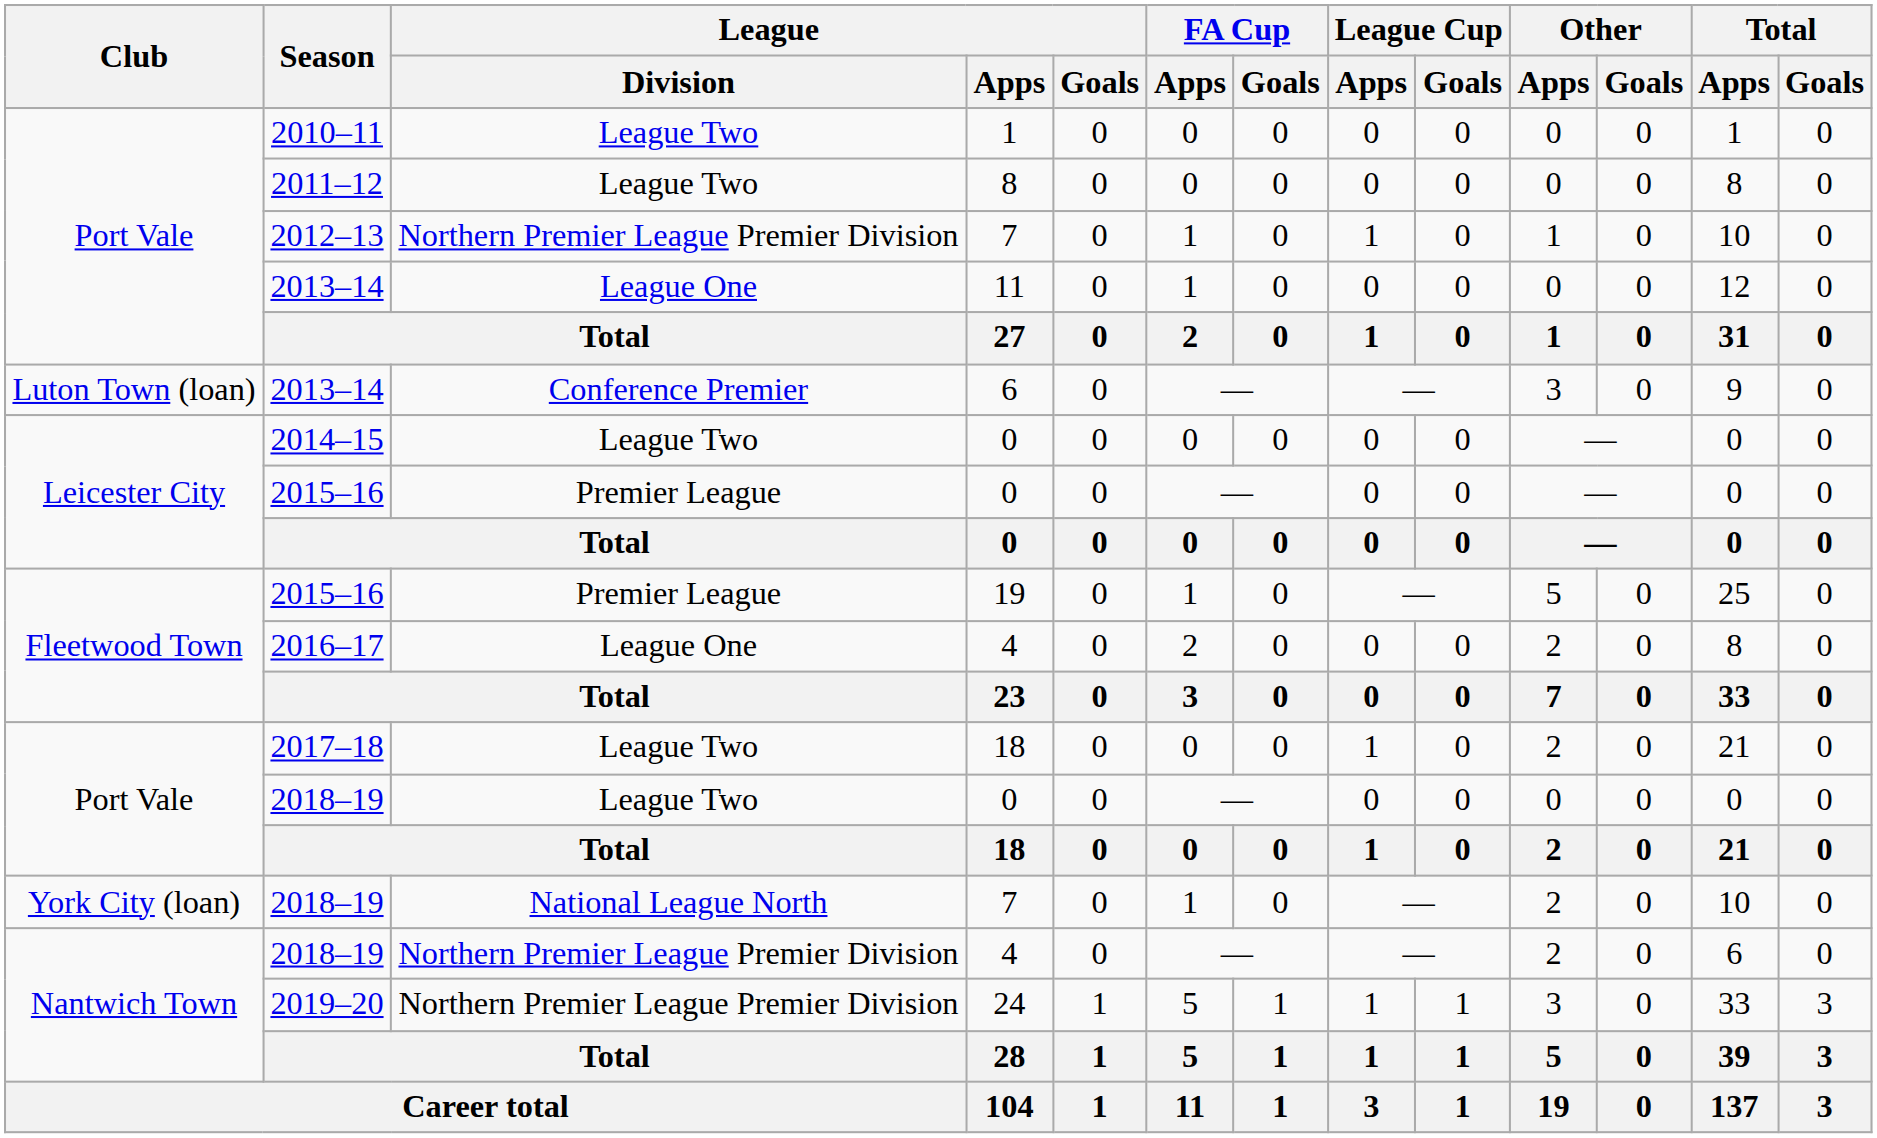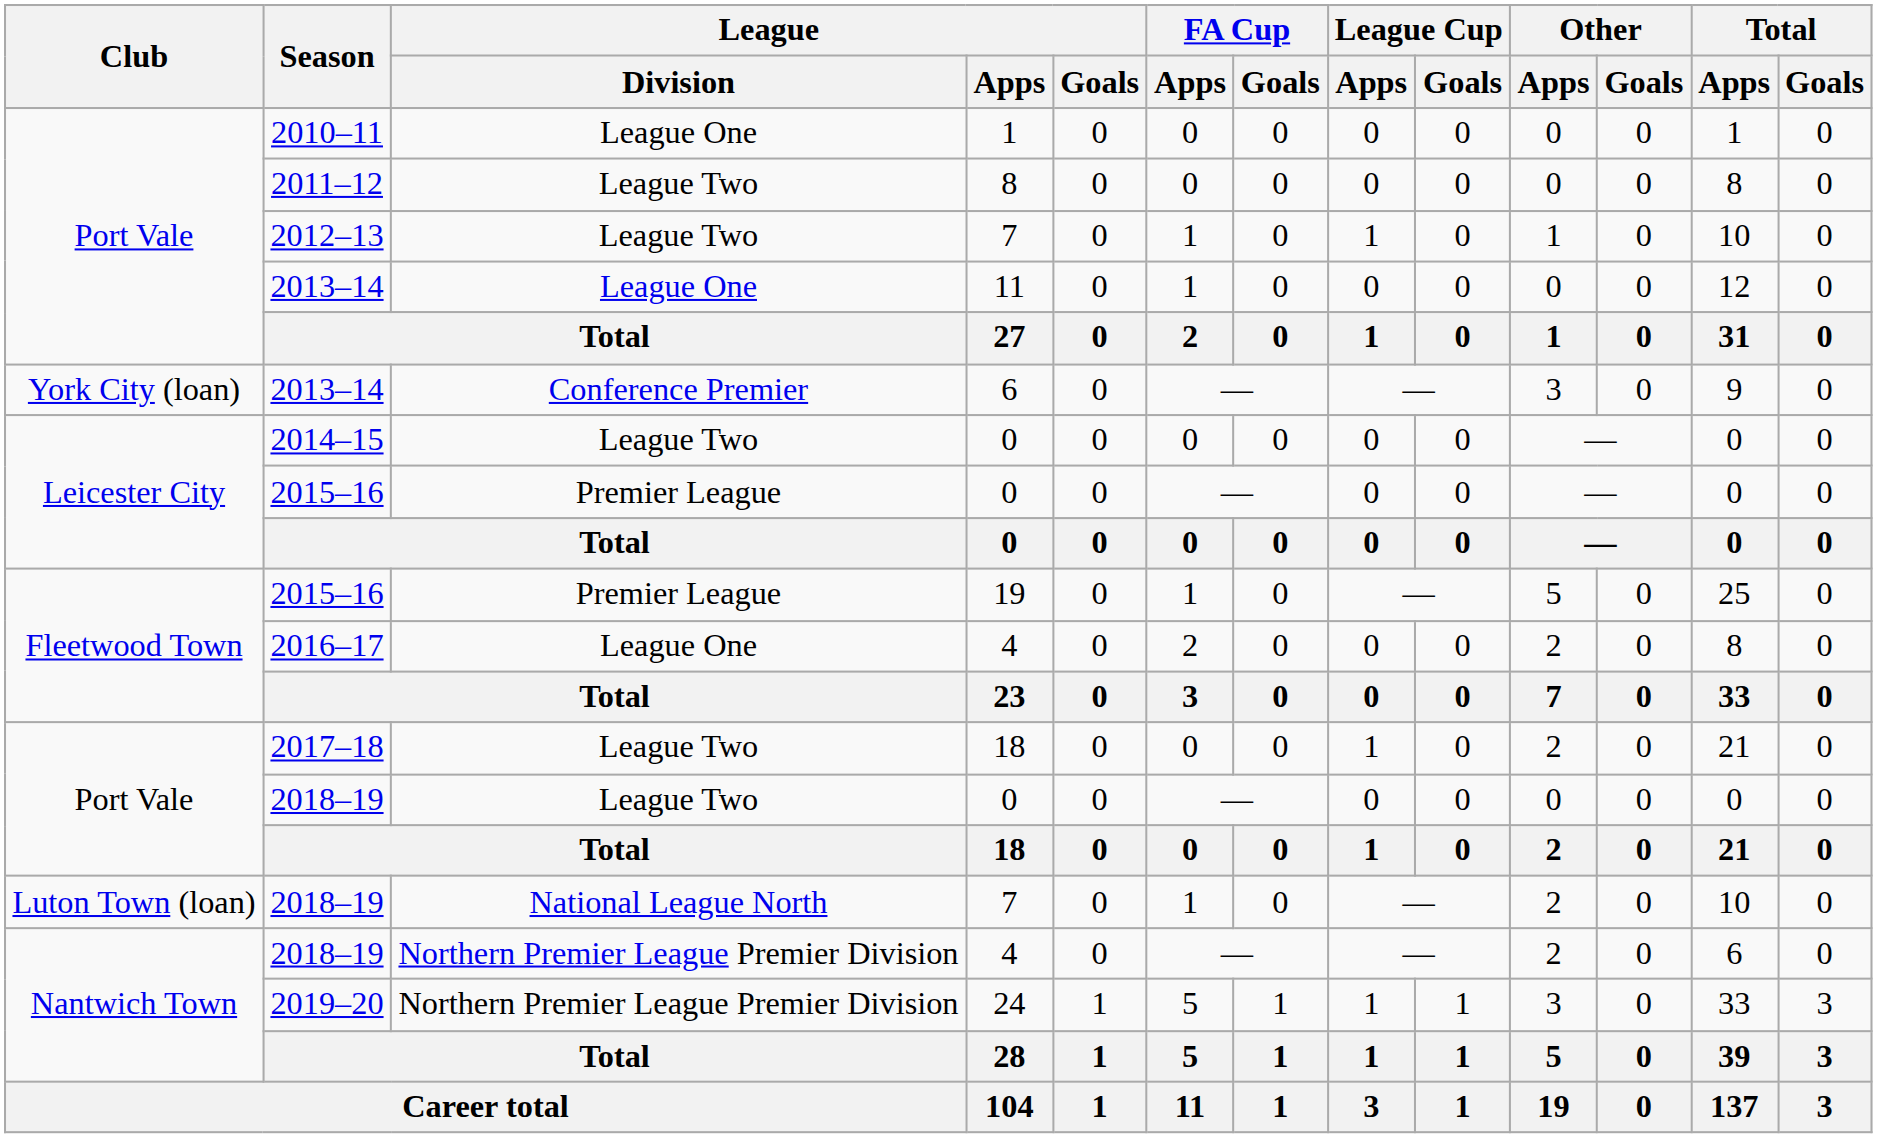2010–11 | League / Division: League Two -> League One
2012–13 | League / Division: Northern Premier League Premier Division -> League Two
2013–14 / 6 | Club: Luton Town (loan) -> York City (loan)
2018–19 / 7 | Club: York City (loan) -> Luton Town (loan)
